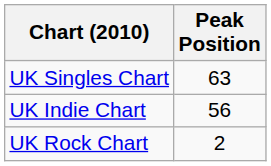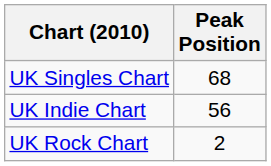UK Singles Chart | Peak Position: 63 -> 68
